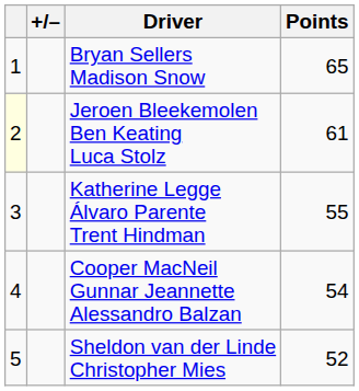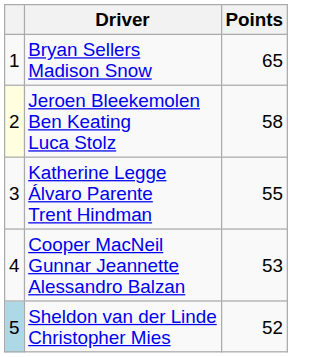- column: +/–
Jeroen Bleekemolen Ben Keating Luca Stolz | Points: 61 -> 58
Cooper MacNeil Gunnar Jeannette Alessandro Balzan | Points: 54 -> 53
Sheldon van der Linde Christopher Mies | column 1: no background -> lightblue background
